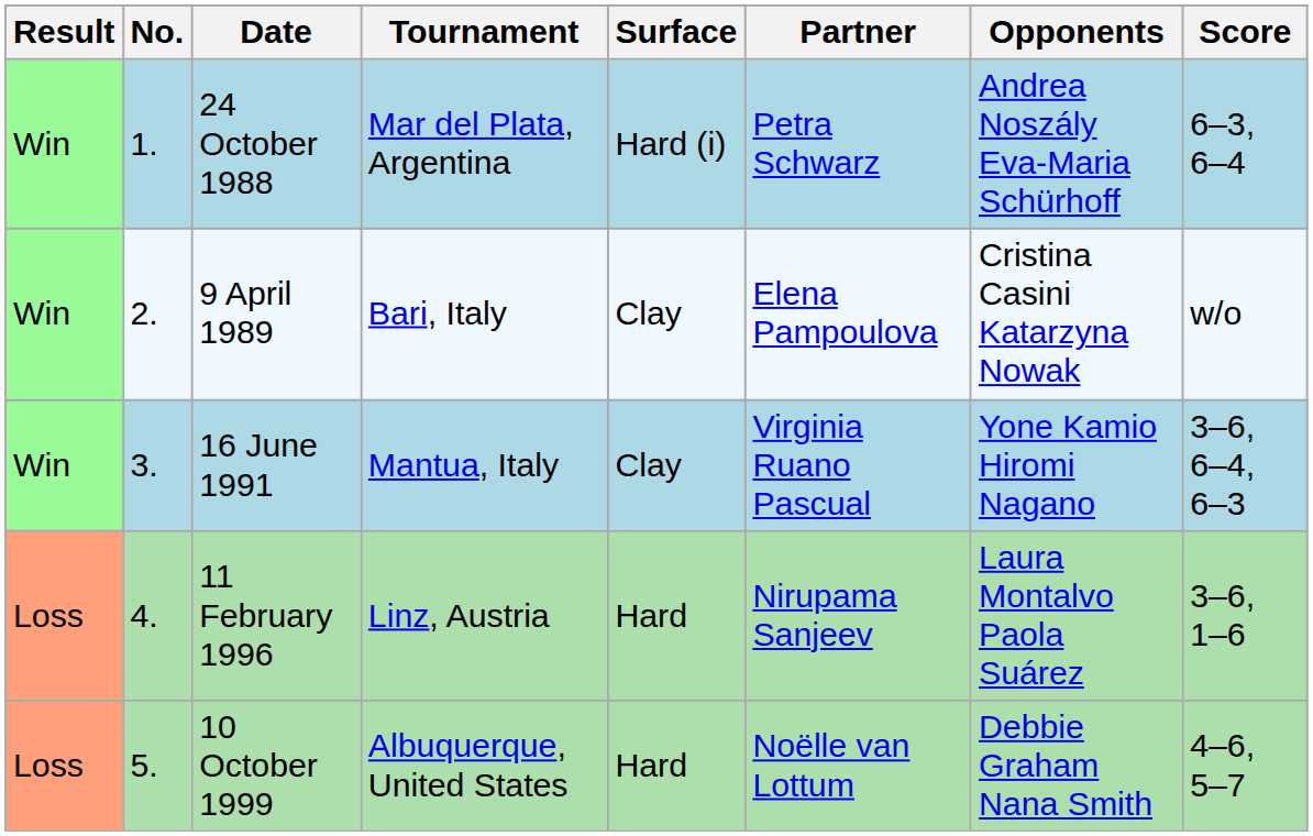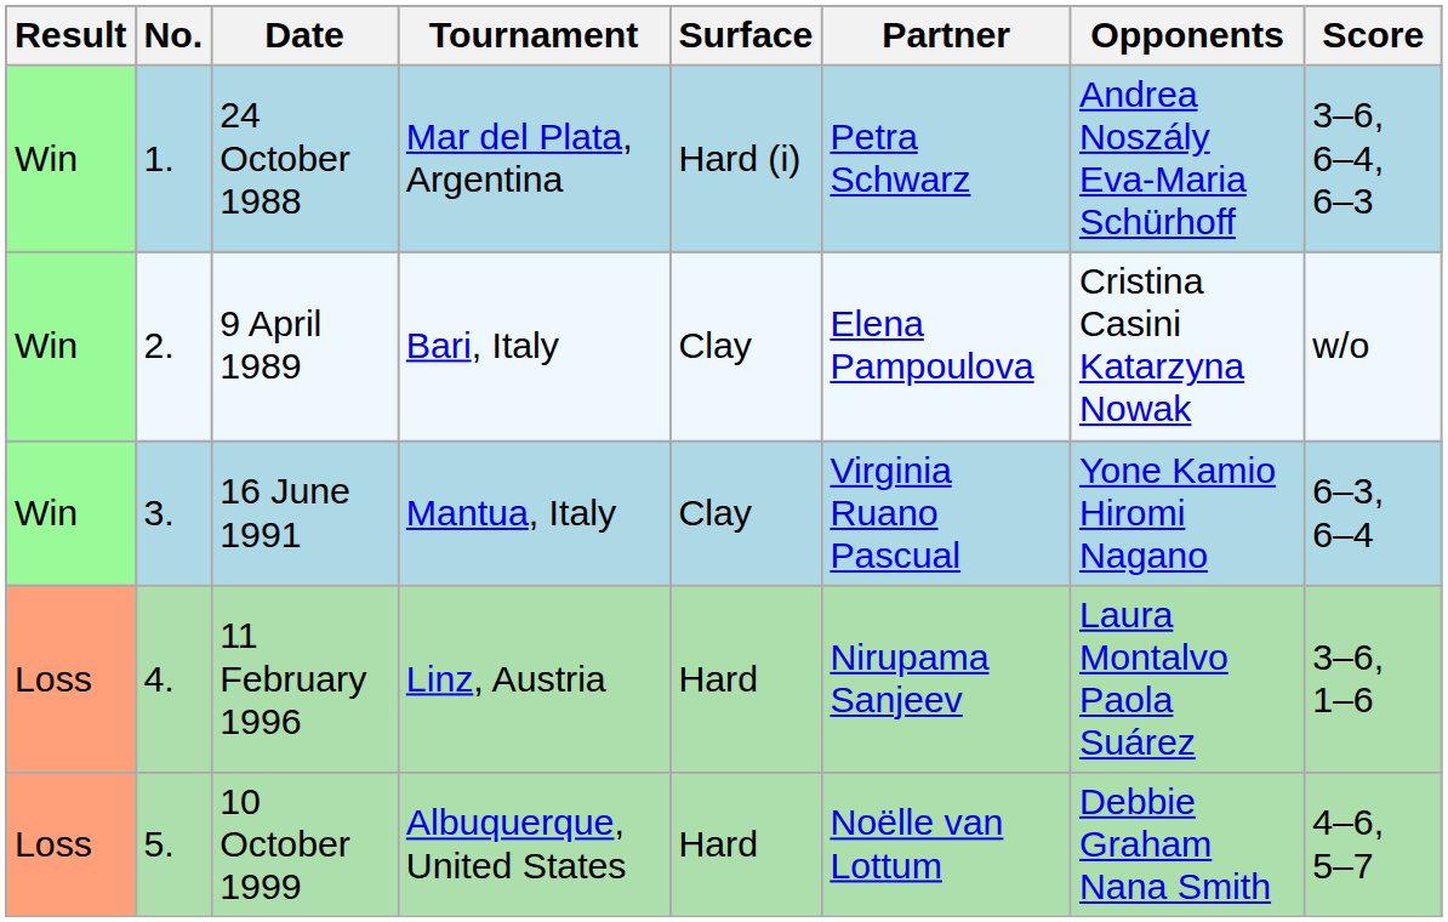24 October 1988 | Score: 6–3, 6–4 -> 3–6, 6–4, 6–3
16 June 1991 | Score: 3–6, 6–4, 6–3 -> 6–3, 6–4
